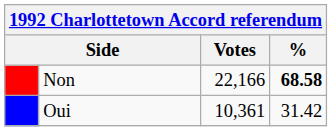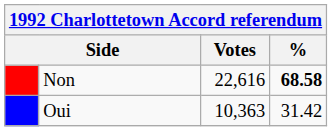Non | Votes: 22,166 -> 22,616
Oui | Votes: 10,361 -> 10,363
